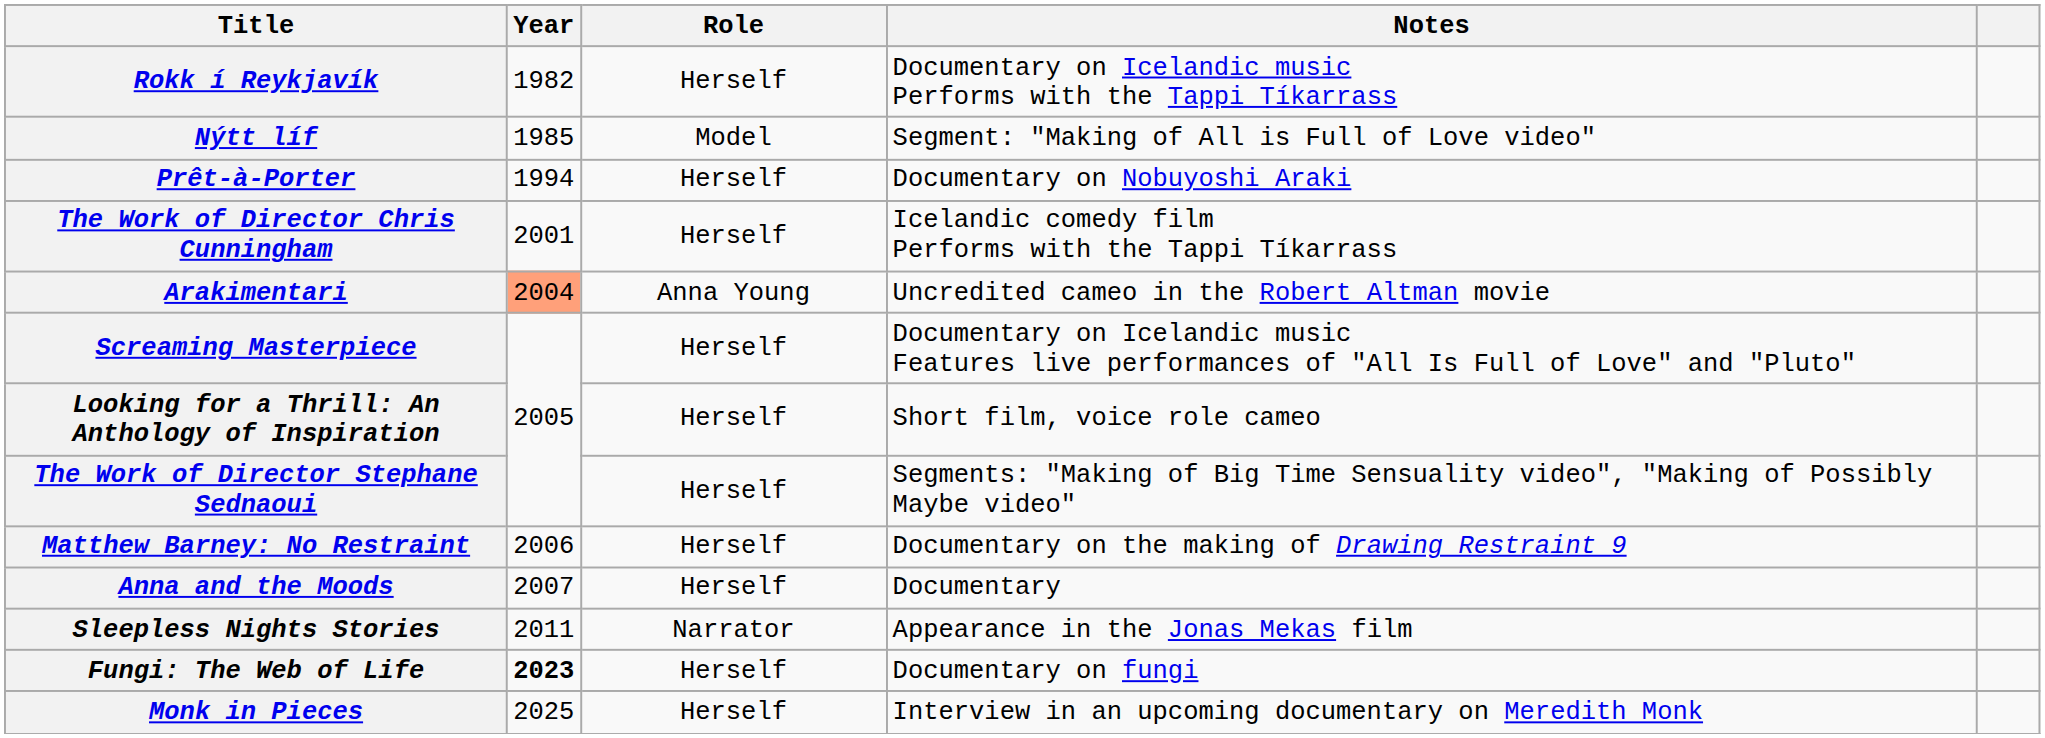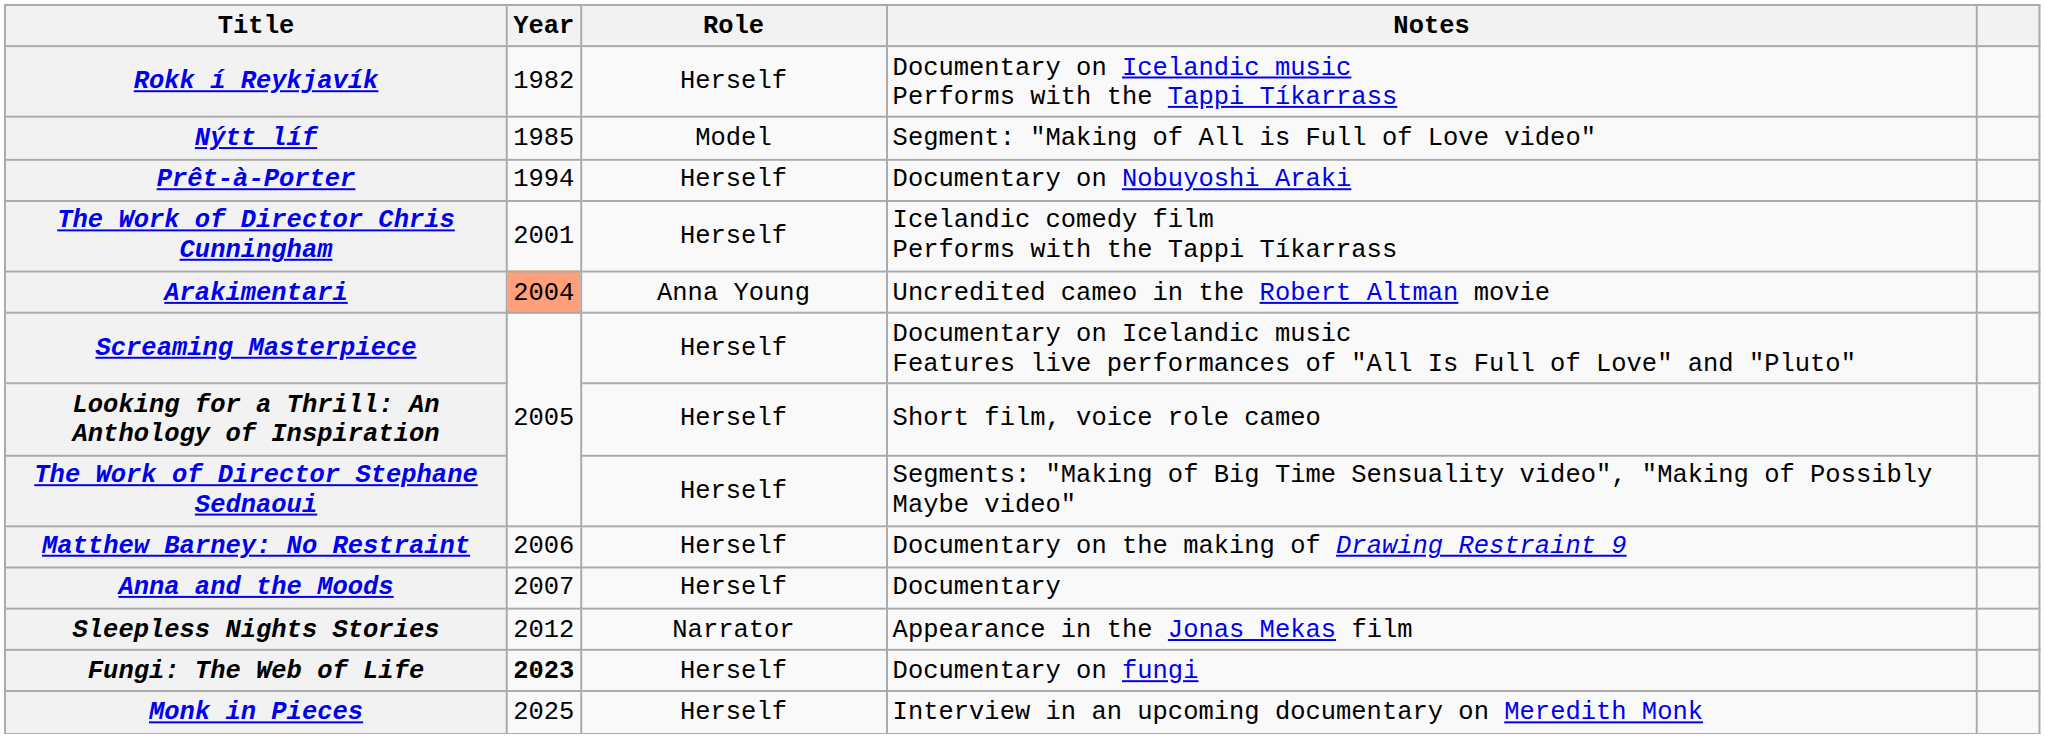Sleepless Nights Stories | Year: 2011 -> 2012
